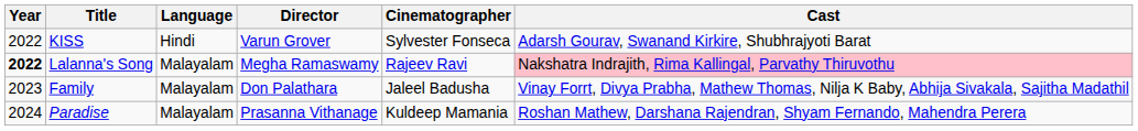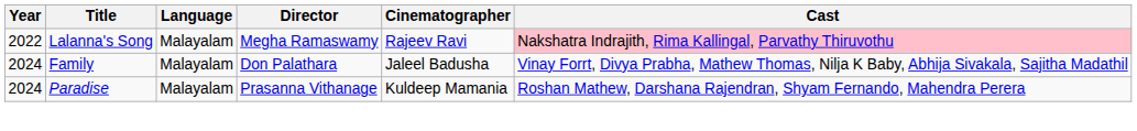- row: 2022 | KISS | Hindi | Varun Grover | Sylvester Fonseca | Adarsh Gourav, Swanand Kirkire, Shubhrajyoti Barat
Lalanna's Song | Year: bold -> normal
Family | Year: 2023 -> 2024
